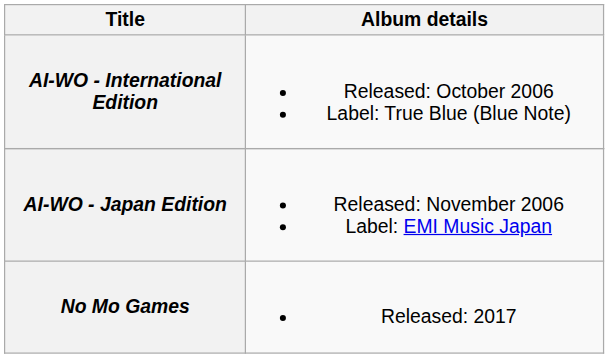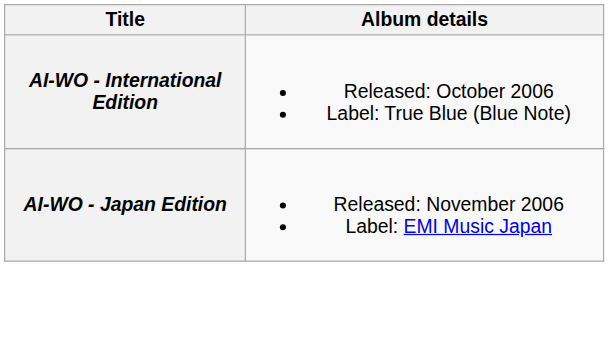- row: No Mo Games | Released: 2017
